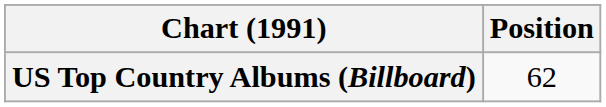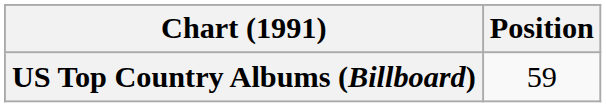US Top Country Albums (Billboard) | Position: 62 -> 59
